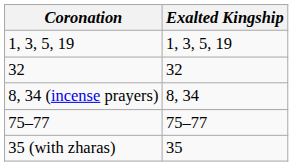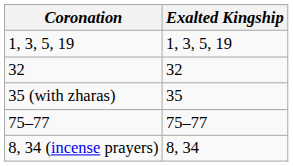rows swapped: 8, 34 (incense prayers) <-> 35 (with zharas)
